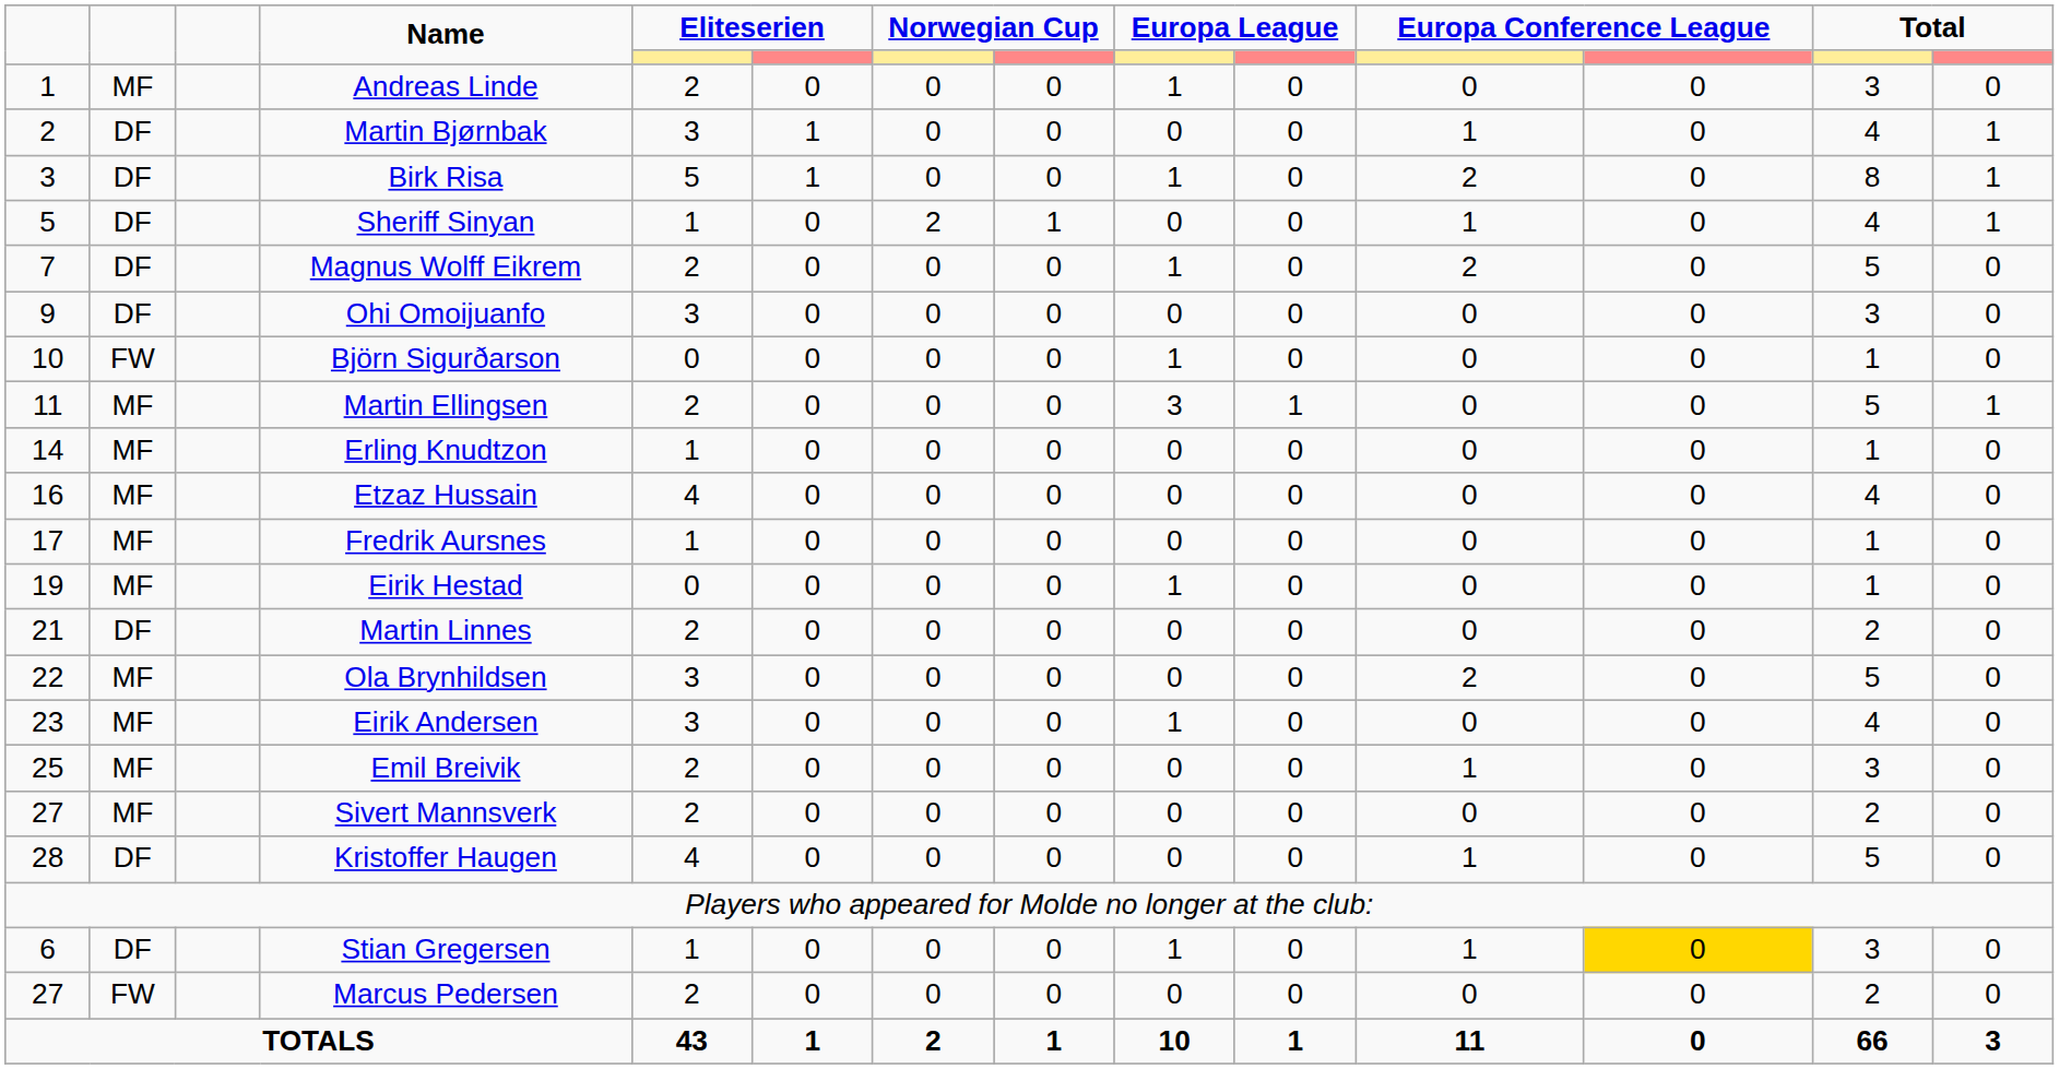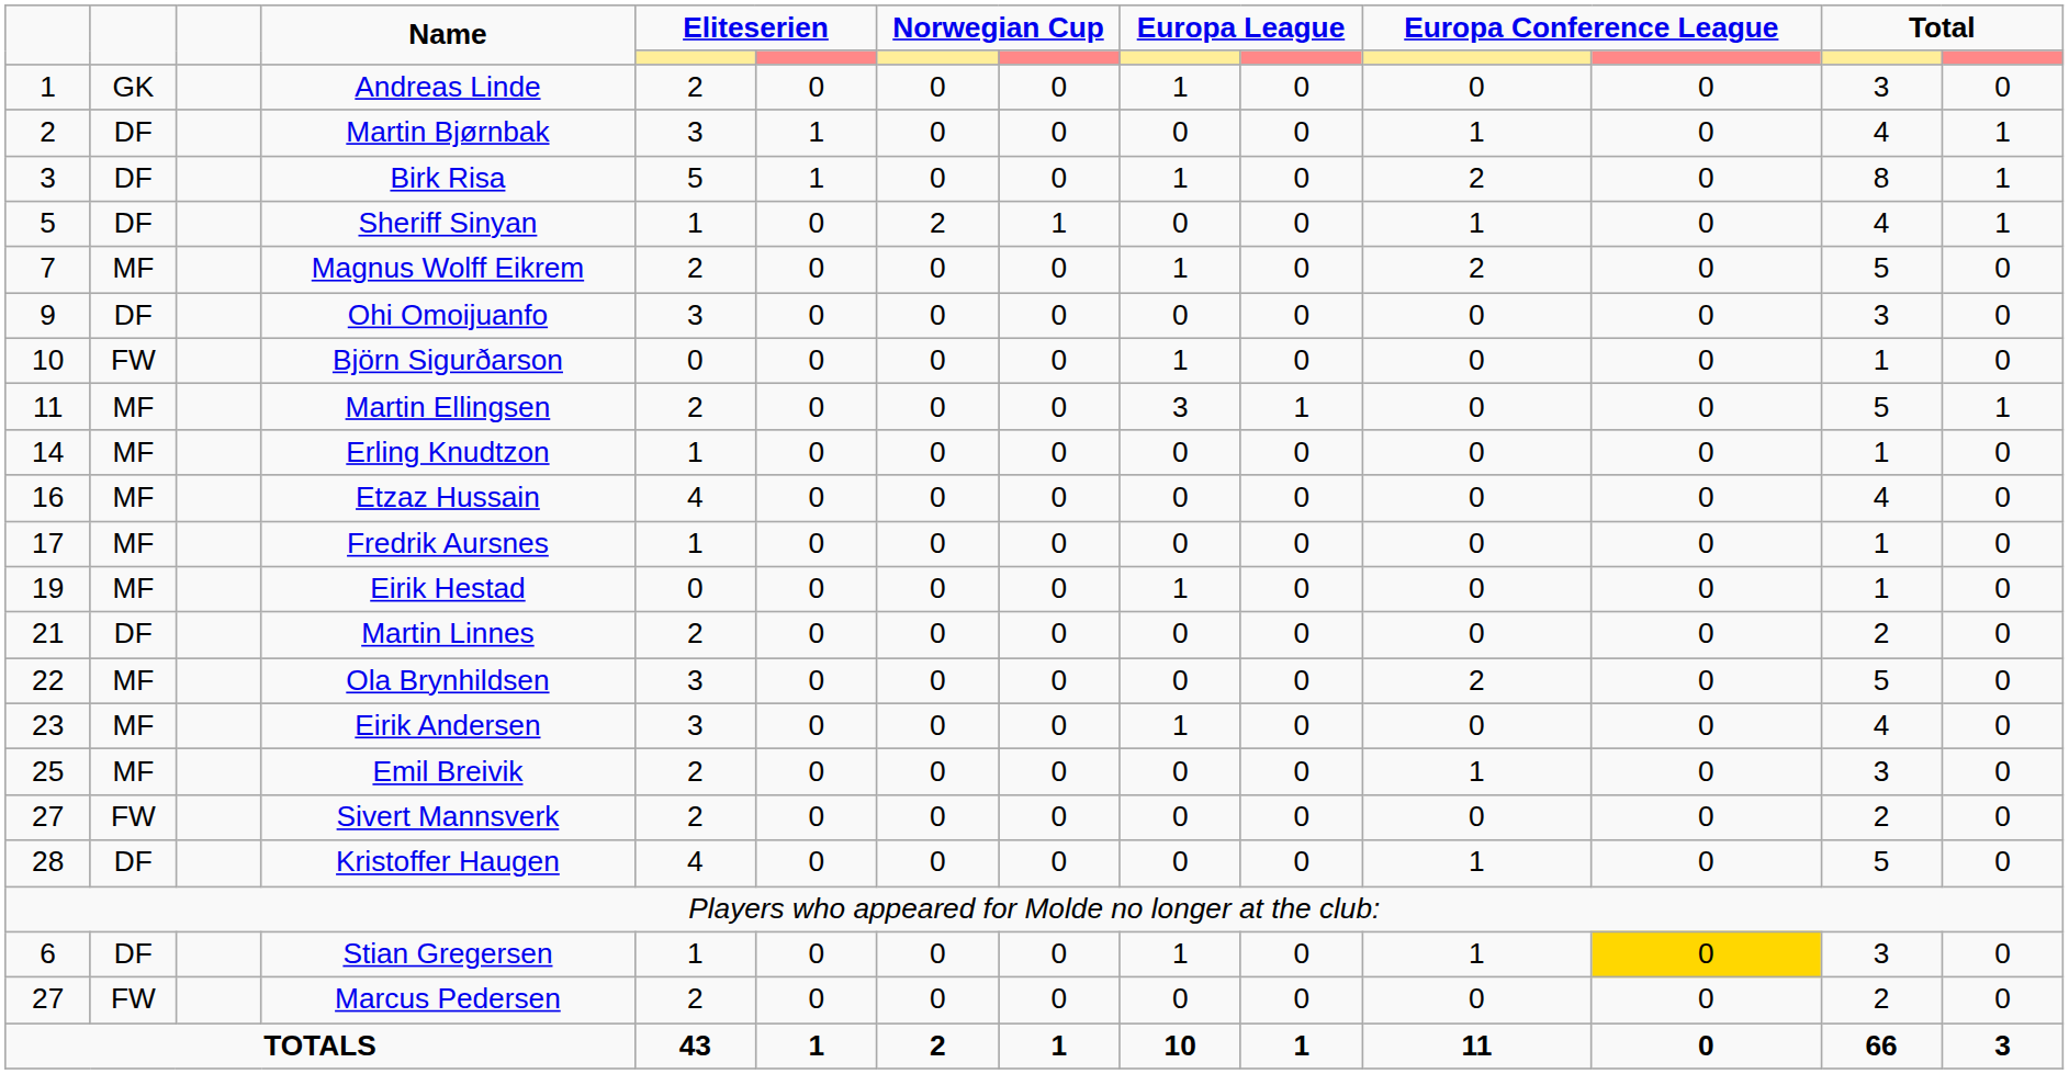Andreas Linde | column 2: MF -> GK
Magnus Wolff Eikrem | column 2: DF -> MF
Sivert Mannsverk | column 2: MF -> FW
